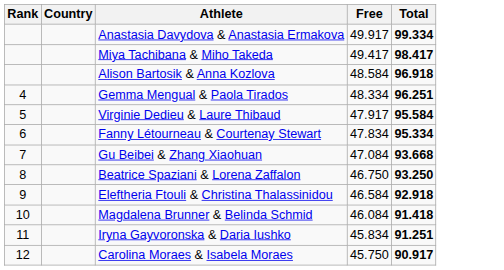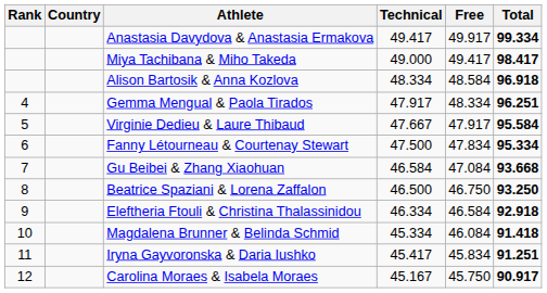+ column: Technical | 49.417 | 49.000 | 48.334 | 47.917 | 47.667 | 47.500 | 46.584 | 46.500 | 46.334 | 45.334 | 45.417 | 45.167
